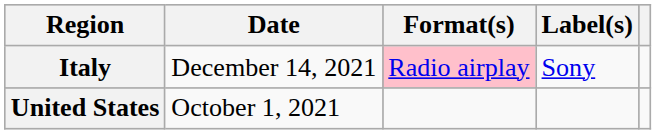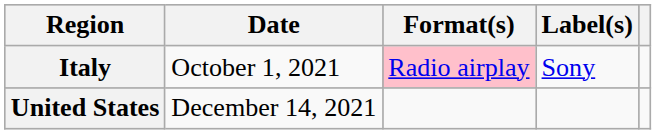Italy | Date: December 14, 2021 -> October 1, 2021
United States | Date: October 1, 2021 -> December 14, 2021
